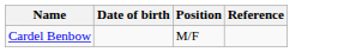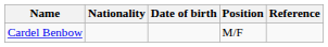+ column: Nationality
